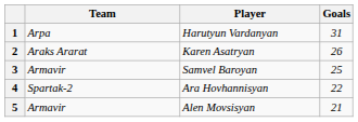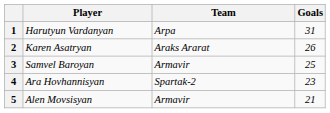columns swapped: Player <-> Team
4 | Goals: 22 -> 23
